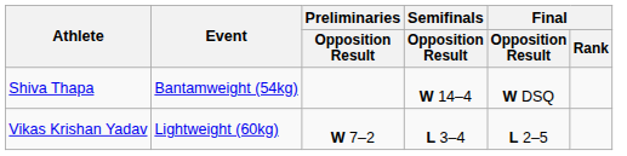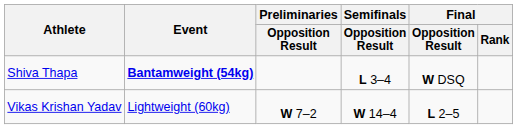Shiva Thapa | Event: normal -> bold
Shiva Thapa | Semifinals / Opposition Result: W 14–4 -> L 3–4
Vikas Krishan Yadav | Semifinals / Opposition Result: L 3–4 -> W 14–4
